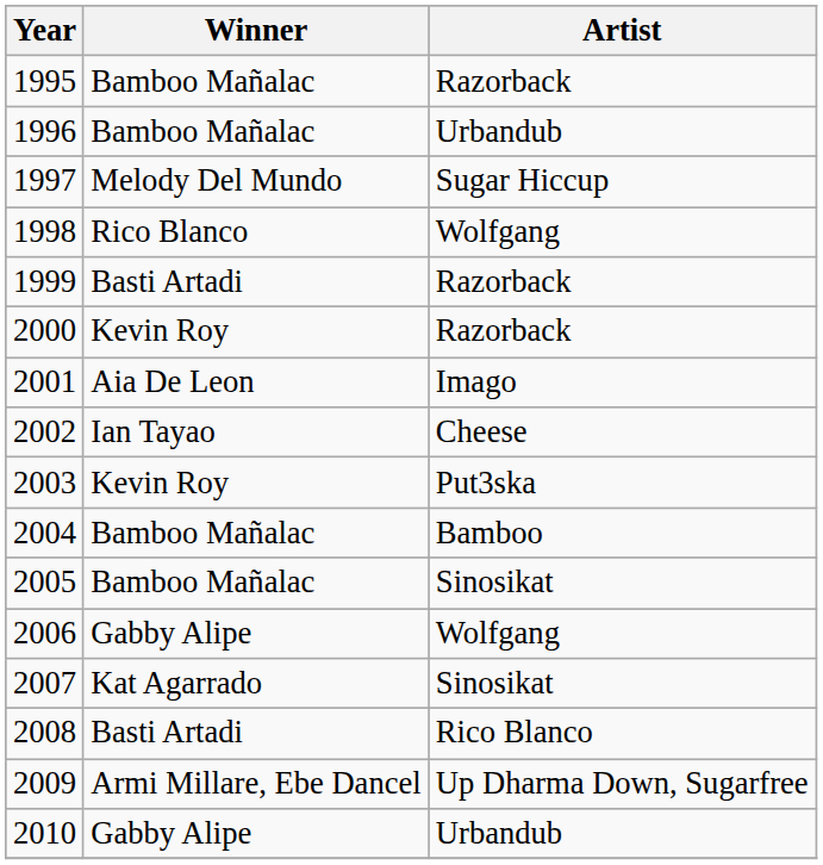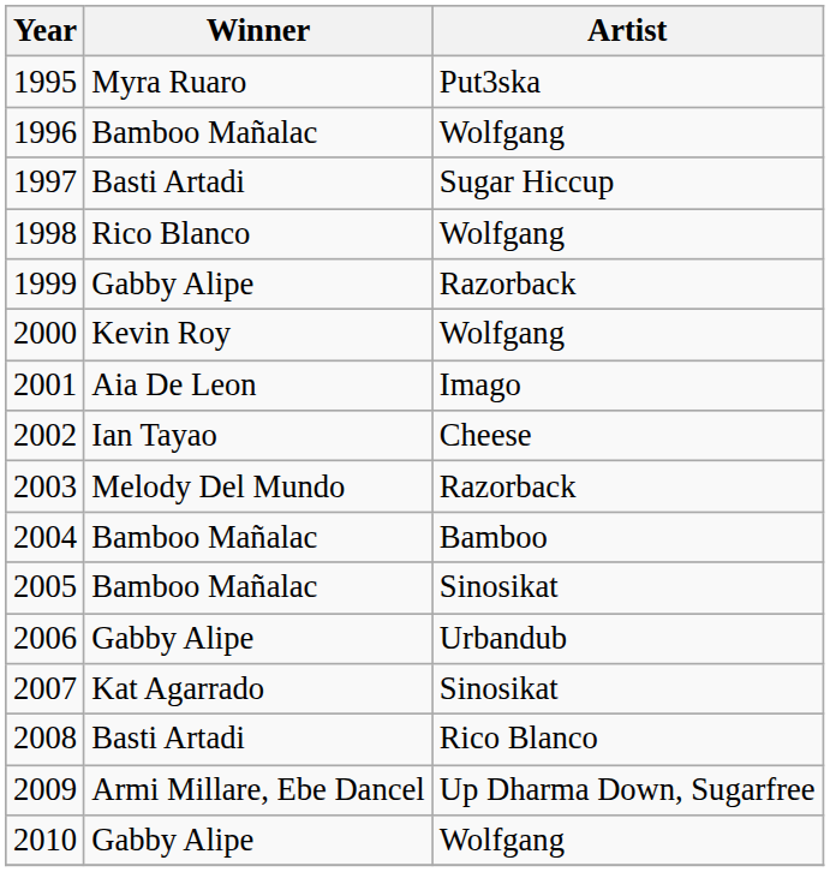1995 | Winner: Bamboo Mañalac -> Myra Ruaro
1995 | Artist: Razorback -> Put3ska
1996 | Artist: Urbandub -> Wolfgang
1997 | Winner: Melody Del Mundo -> Basti Artadi
1999 | Winner: Basti Artadi -> Gabby Alipe
2000 | Artist: Razorback -> Wolfgang
2003 | Winner: Kevin Roy -> Melody Del Mundo
2003 | Artist: Put3ska -> Razorback
2006 | Artist: Wolfgang -> Urbandub
2010 | Artist: Urbandub -> Wolfgang
